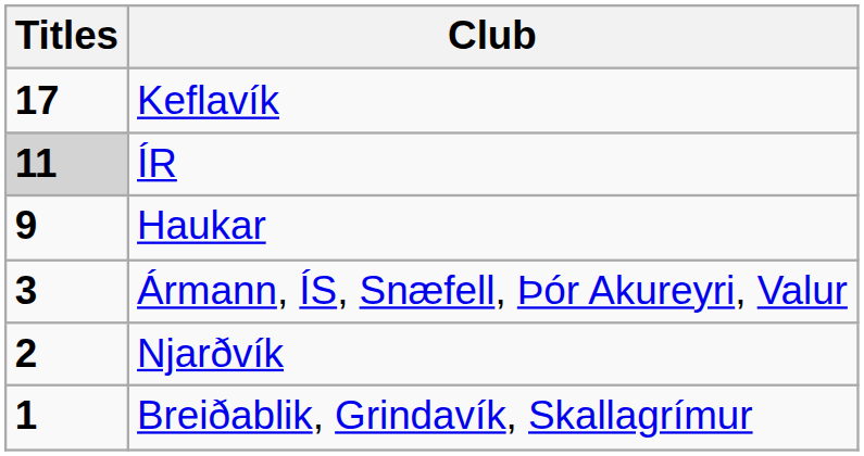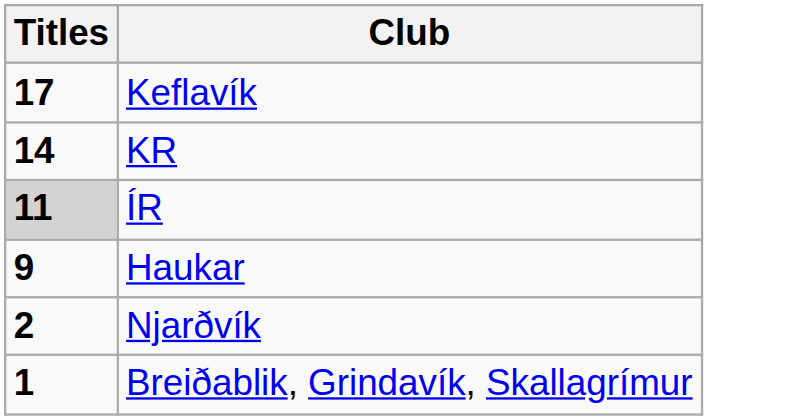+ row: 14 | KR
- row: 3 | Ármann, ÍS, Snæfell, Þór Akureyri, Valur
